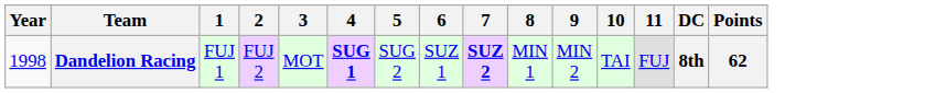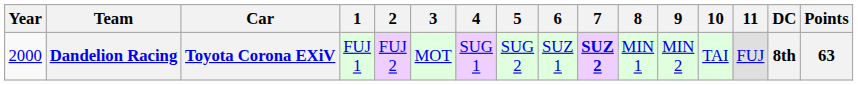+ column: Car | Toyota Corona EXiV
Dandelion Racing | Year: 1998 -> 2000
Dandelion Racing | 4: bold -> normal
Dandelion Racing | Points: 62 -> 63
